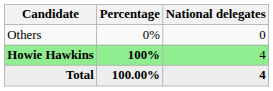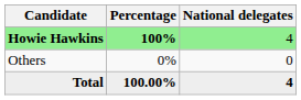rows swapped: Howie Hawkins <-> Others
